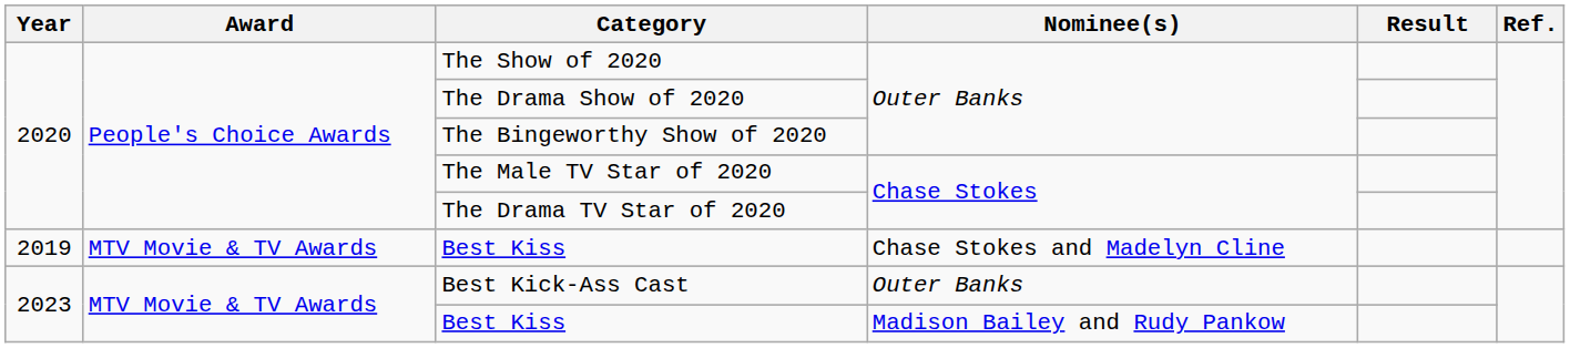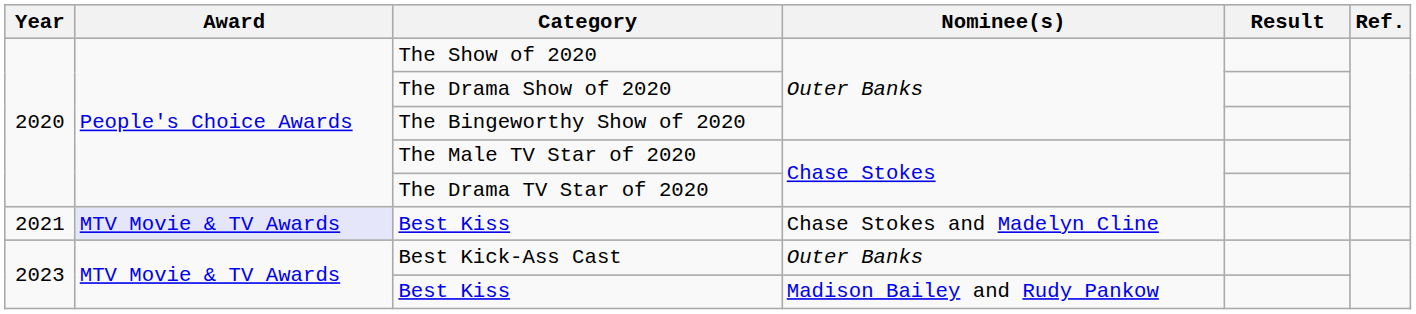Best Kiss / Chase Stokes and Madelyn Cline | Year: 2019 -> 2021
Best Kiss / Chase Stokes and Madelyn Cline | Award: no background -> lavender background
